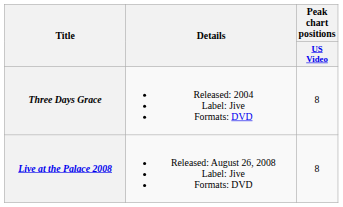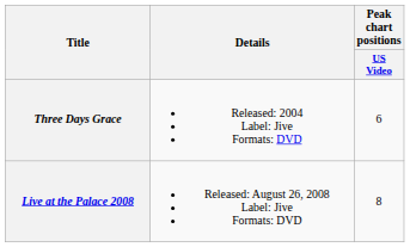Three Days Grace | Peak chart positions / US Video: 8 -> 6
